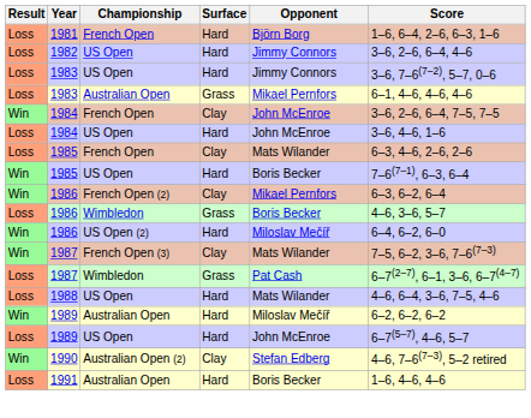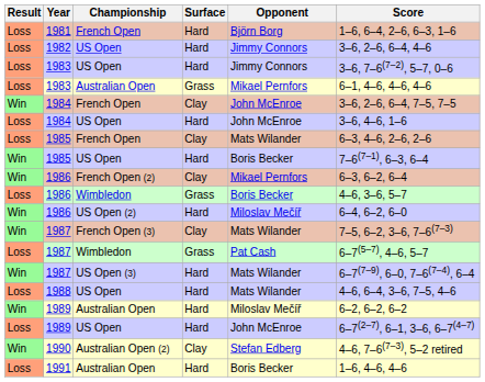1987 / Wimbledon | Score: 6–7(2–7), 6–1, 3–6, 6–7(4–7) -> 6–7(5–7), 4–6, 5–7
+ row: Win | 1987 | US Open (3) | Hard | Mats Wilander | 6–7(7–9), 6–0, 7–6(7–4), 6–4
1989 / US Open | Score: 6–7(5–7), 4–6, 5–7 -> 6–7(2–7), 6–1, 3–6, 6–7(4–7)
